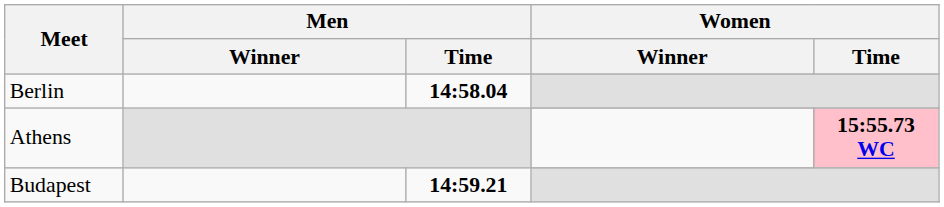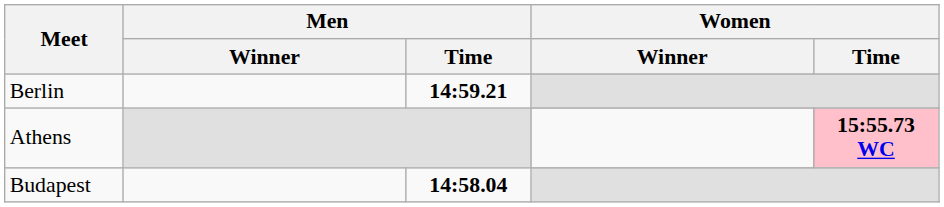Berlin | Men / Time: 14:58.04 -> 14:59.21
Budapest | Men / Time: 14:59.21 -> 14:58.04
